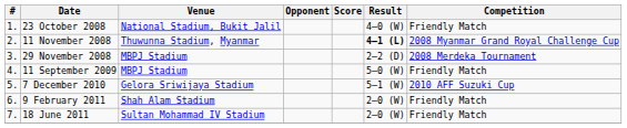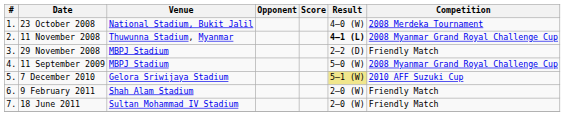23 October 2008 | Competition: Friendly Match -> 2008 Merdeka Tournament
29 November 2008 | Competition: 2008 Merdeka Tournament -> Friendly Match
11 September 2009 | Competition: Friendly Match -> 2008 Myanmar Grand Royal Challenge Cup
7 December 2010 | Result: no background -> khaki background
